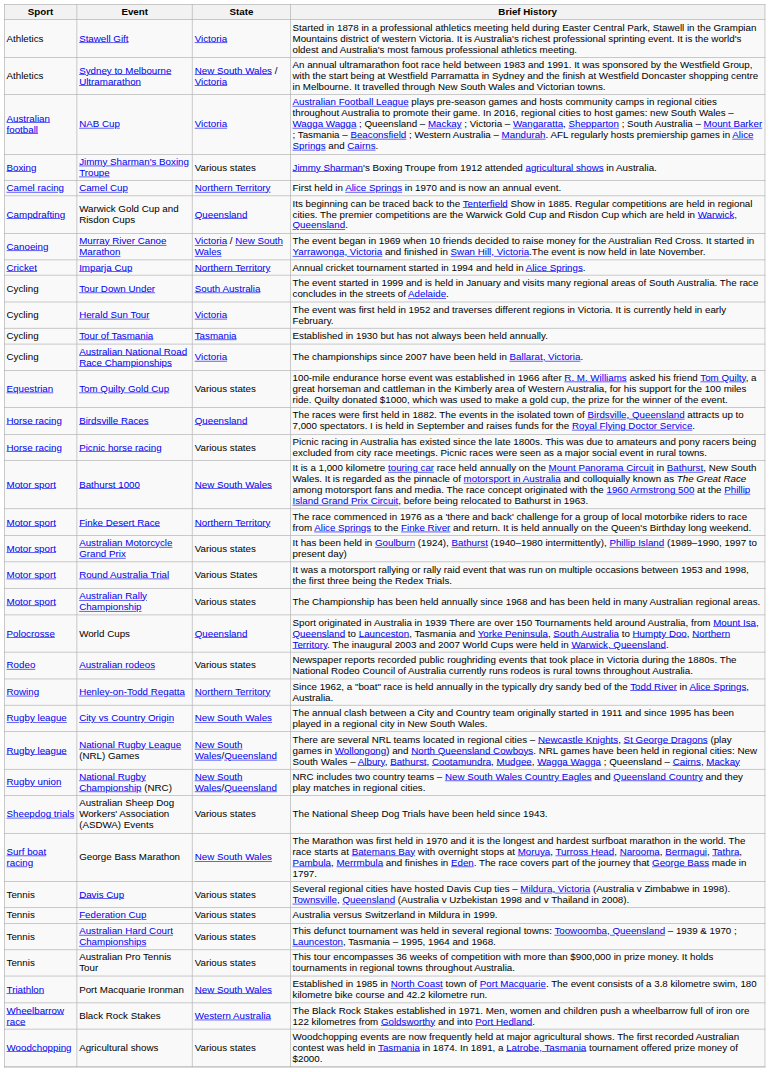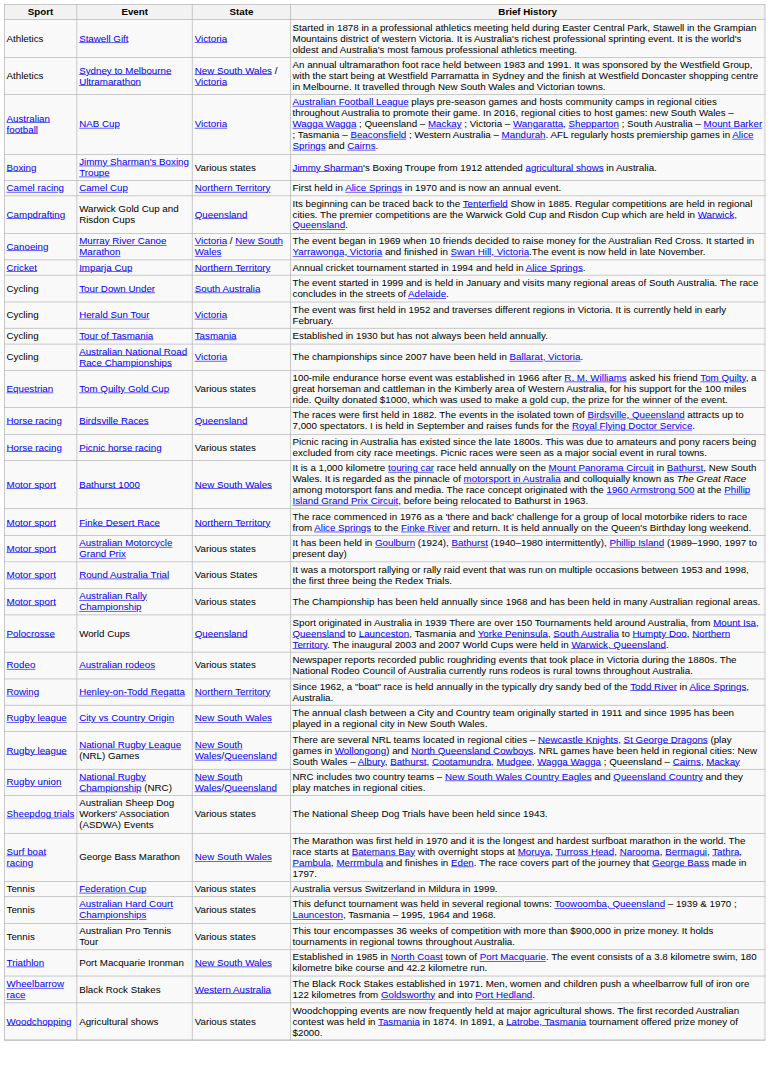- row: Tennis | Davis Cup | Various states | Several regional cities have hosted Davis Cup ties – Mildura, Victoria (Australia v Zimbabwe in 1998). Townsville, Queensland (Australia v Uzbekistan 1998 and v Thailand in 2008).
